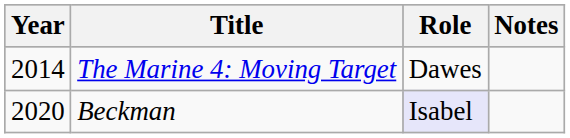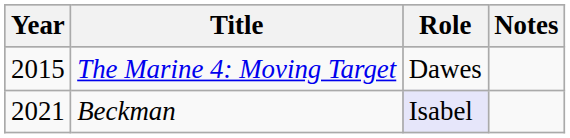The Marine 4: Moving Target | Year: 2014 -> 2015
Beckman | Year: 2020 -> 2021
